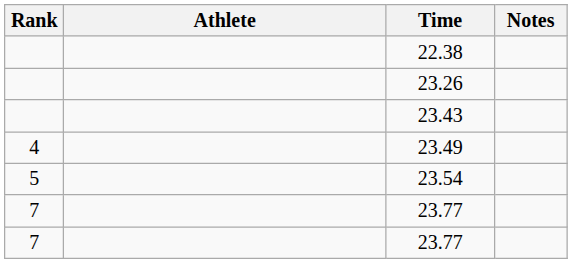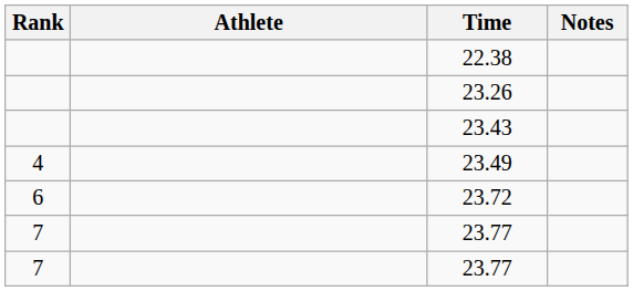- row: 5 | 23.54
+ row: 6 | 23.72
